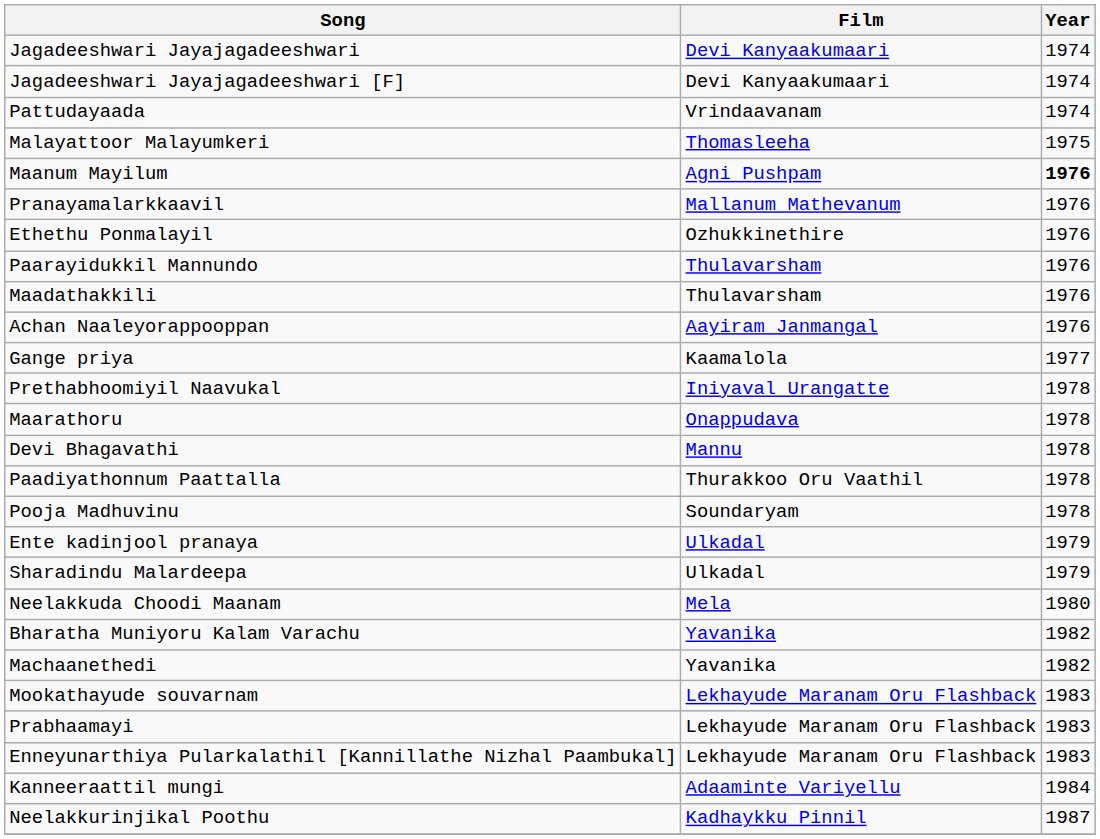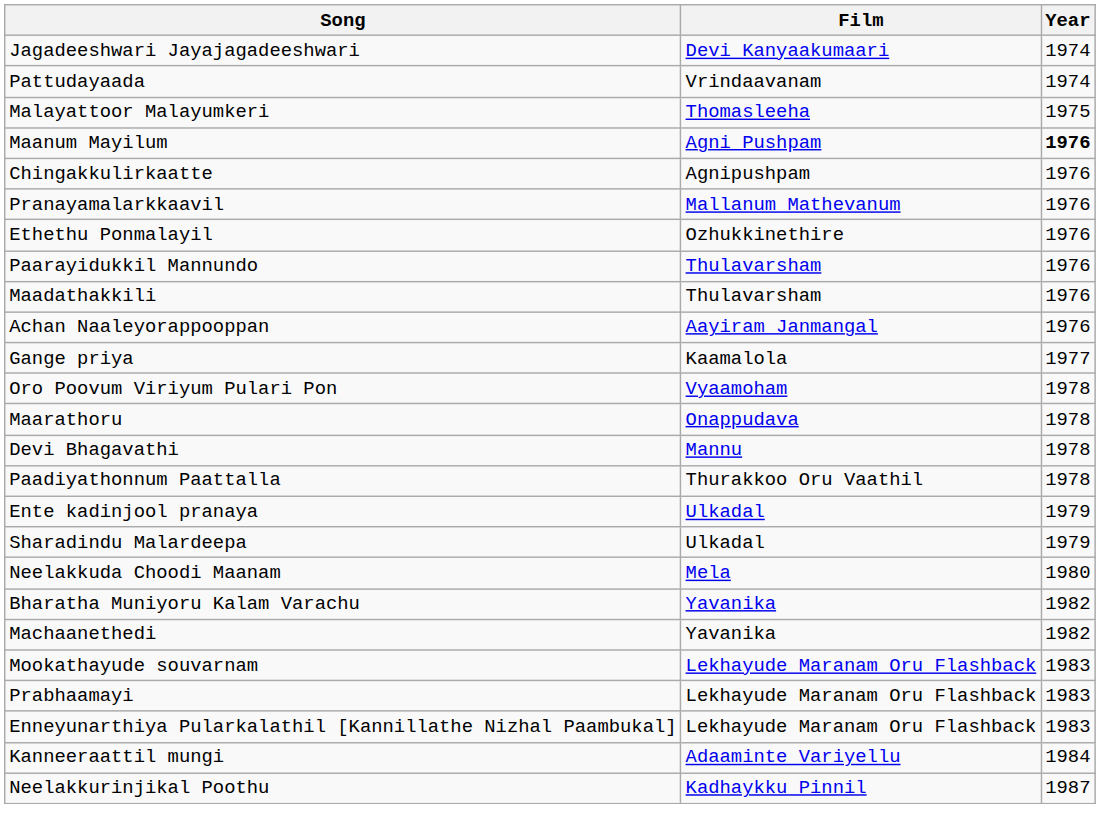- row: Jagadeeshwari Jayajagadeeshwari [F] | Devi Kanyaakumaari | 1974
+ row: Chingakkulirkaatte | Agnipushpam | 1976
+ row: Oro Poovum Viriyum Pulari Pon | Vyaamoham | 1978
- row: Prethabhoomiyil Naavukal | Iniyaval Urangatte | 1978
- row: Pooja Madhuvinu | Soundaryam | 1978
